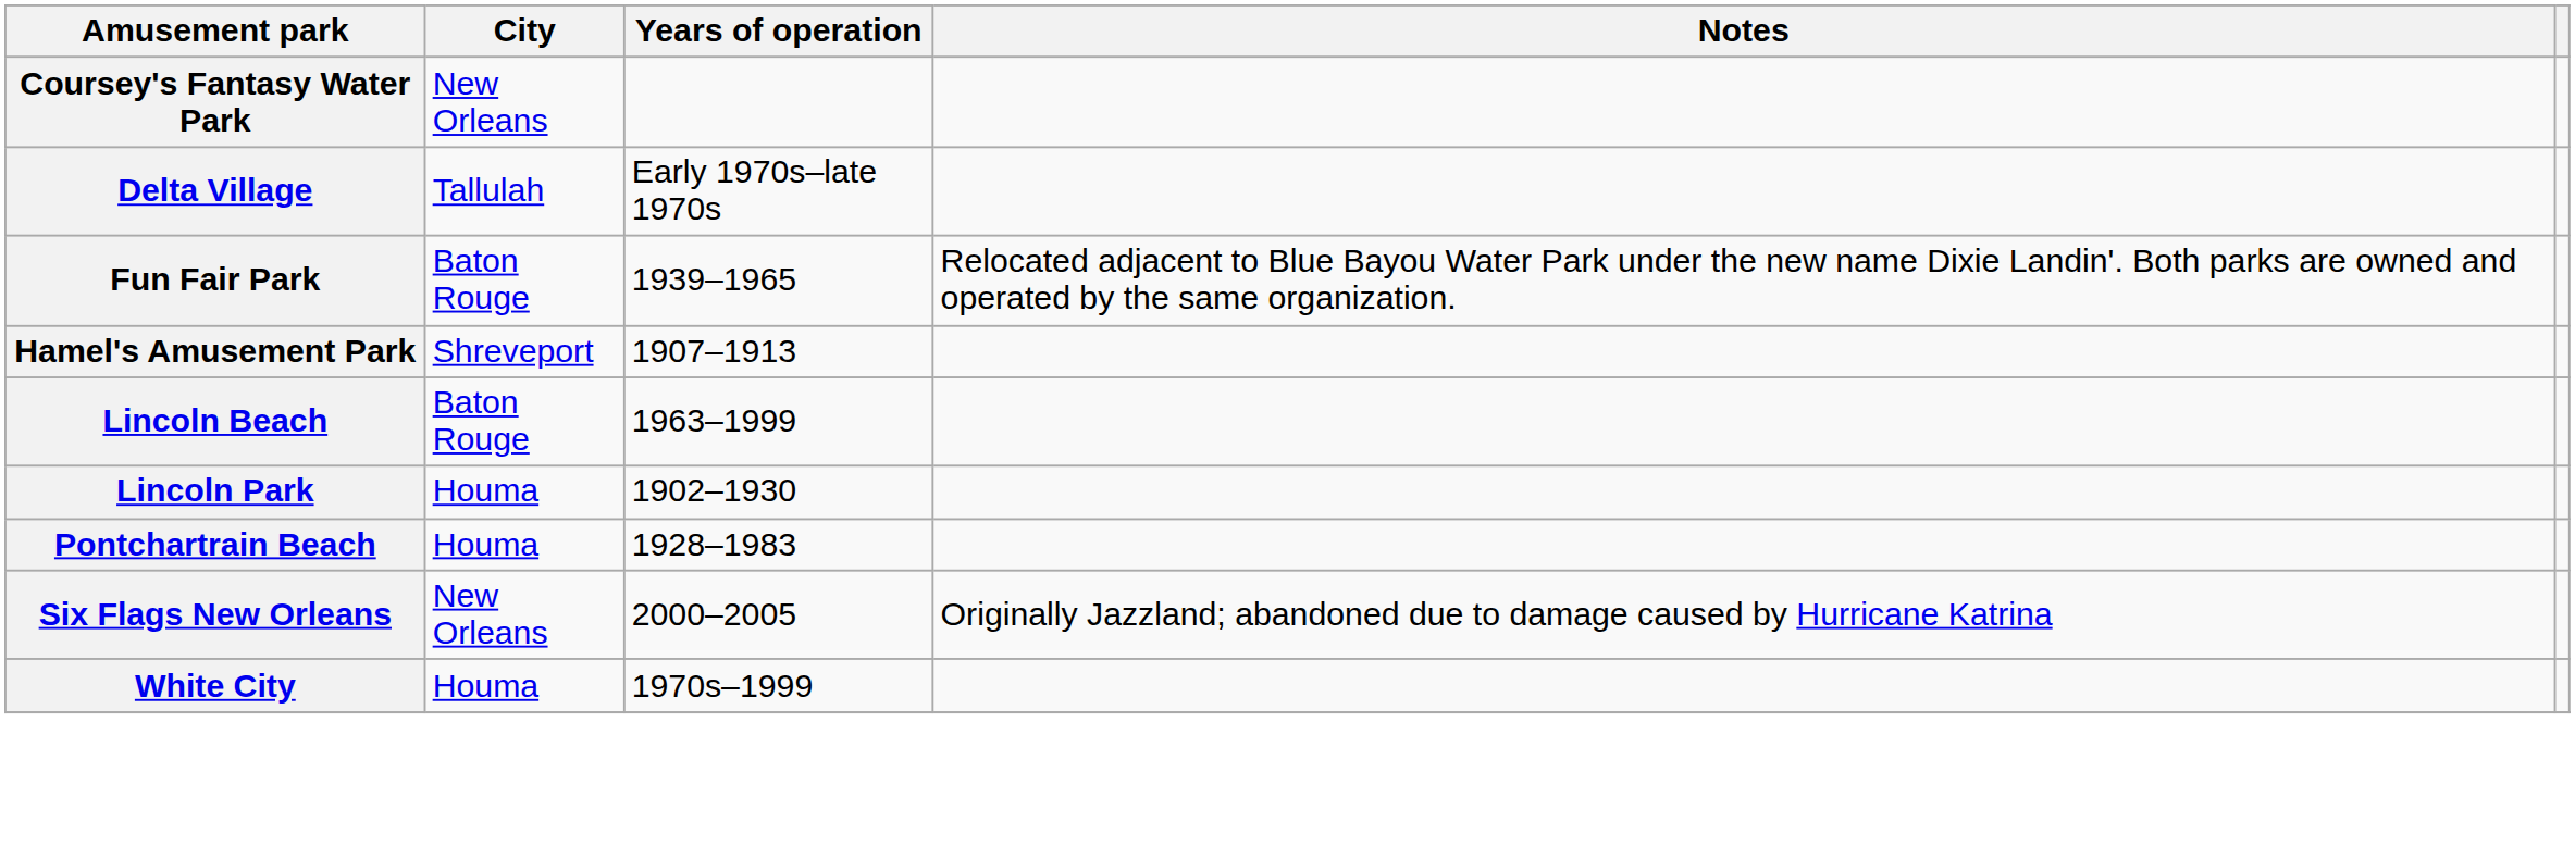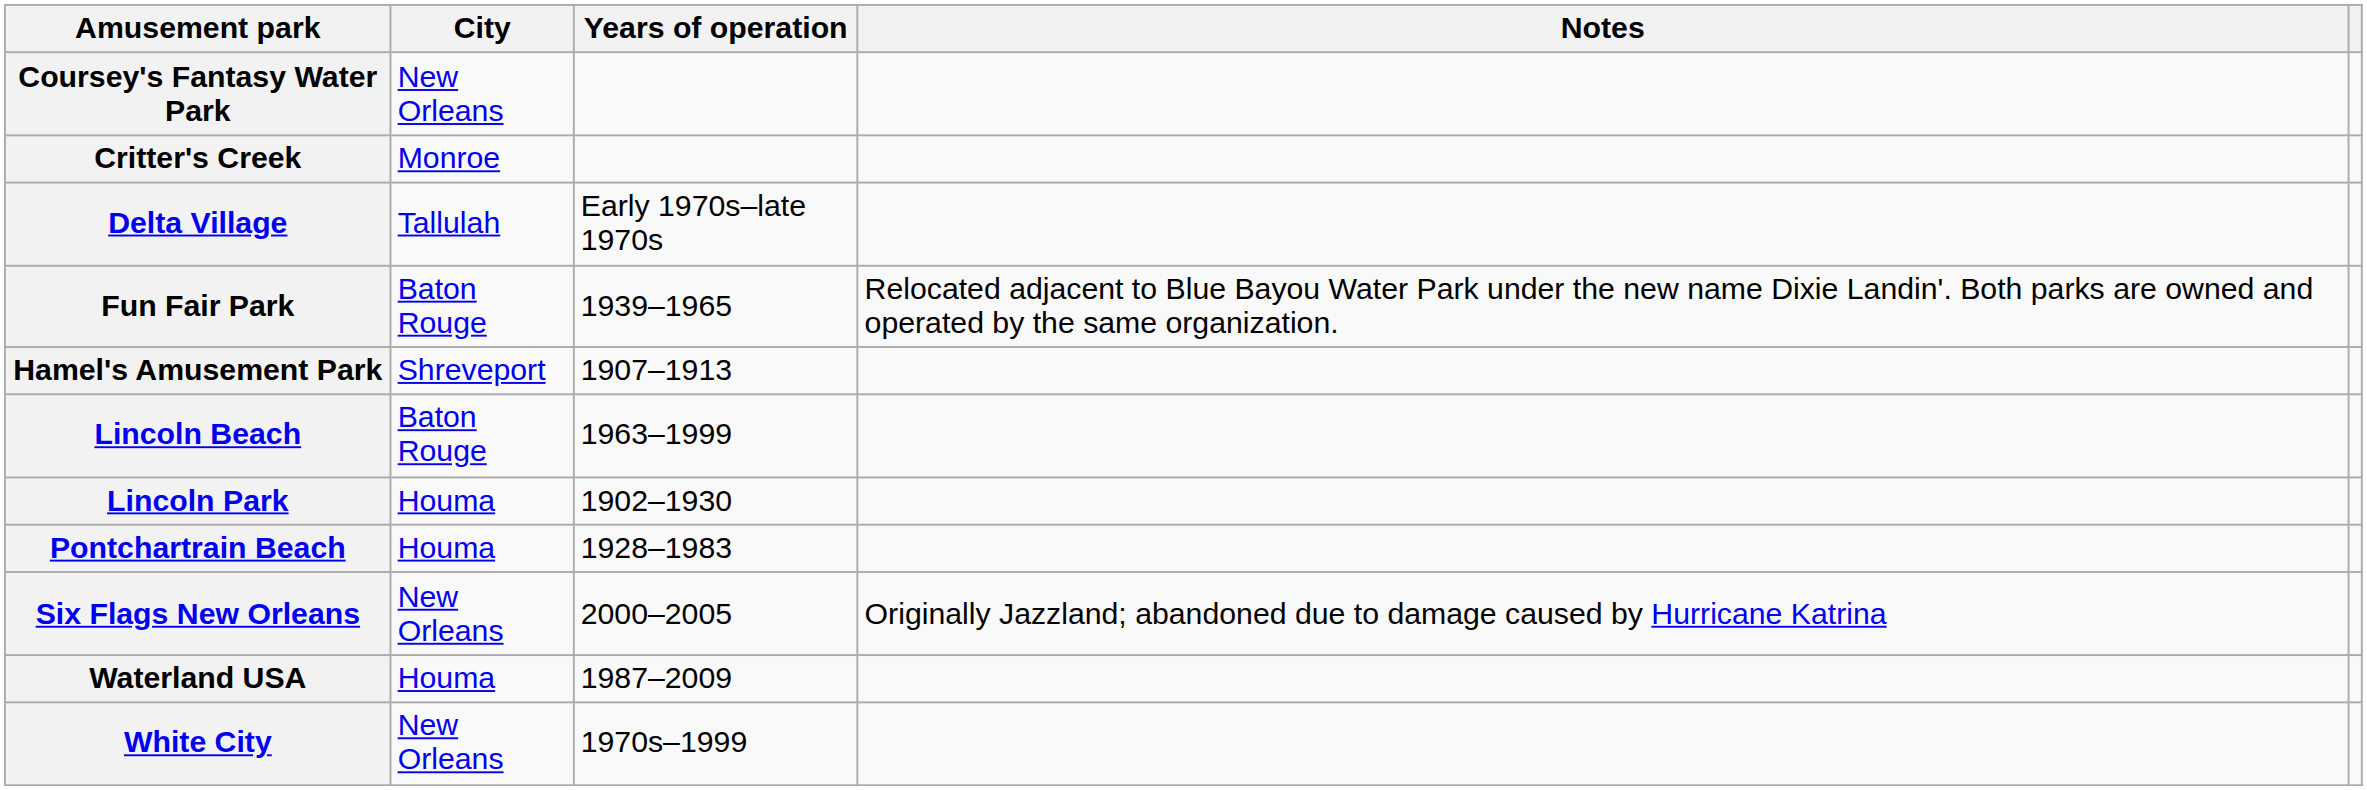+ row: Critter's Creek | Monroe
+ row: Waterland USA | Houma | 1987–2009
White City | City: Houma -> New Orleans
